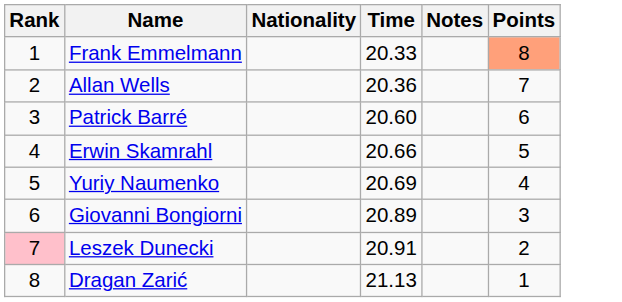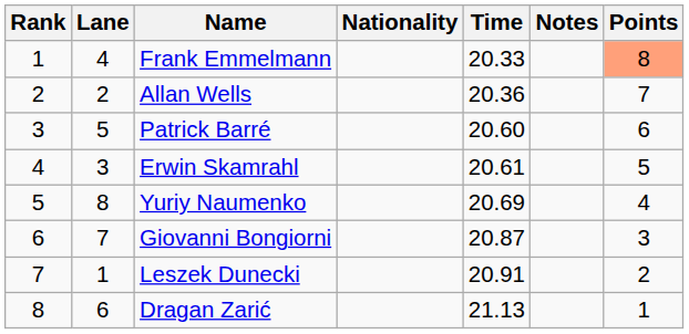+ column: Lane | 4 | 2 | 5 | 3 | 8 | 7 | 1 | 6
Erwin Skamrahl | Time: 20.66 -> 20.61
Giovanni Bongiorni | Time: 20.89 -> 20.87
Leszek Dunecki | Rank: pink background -> no background
